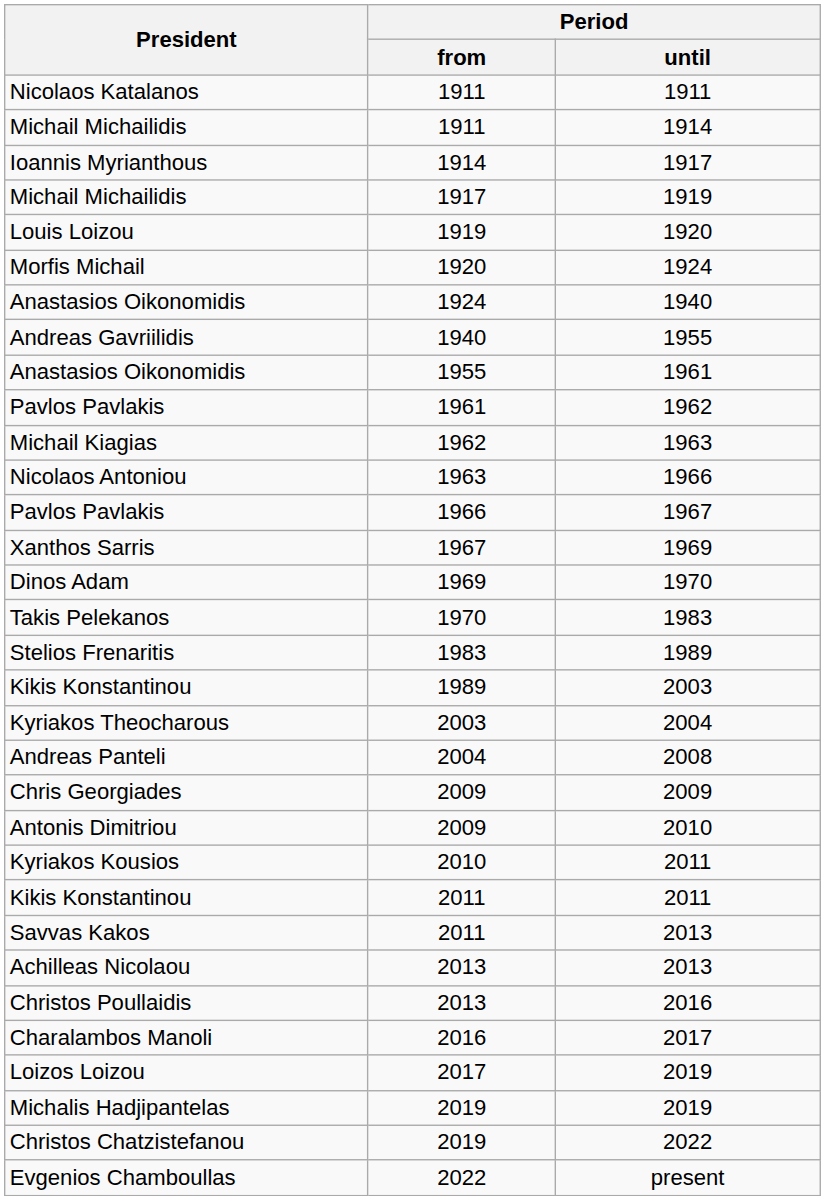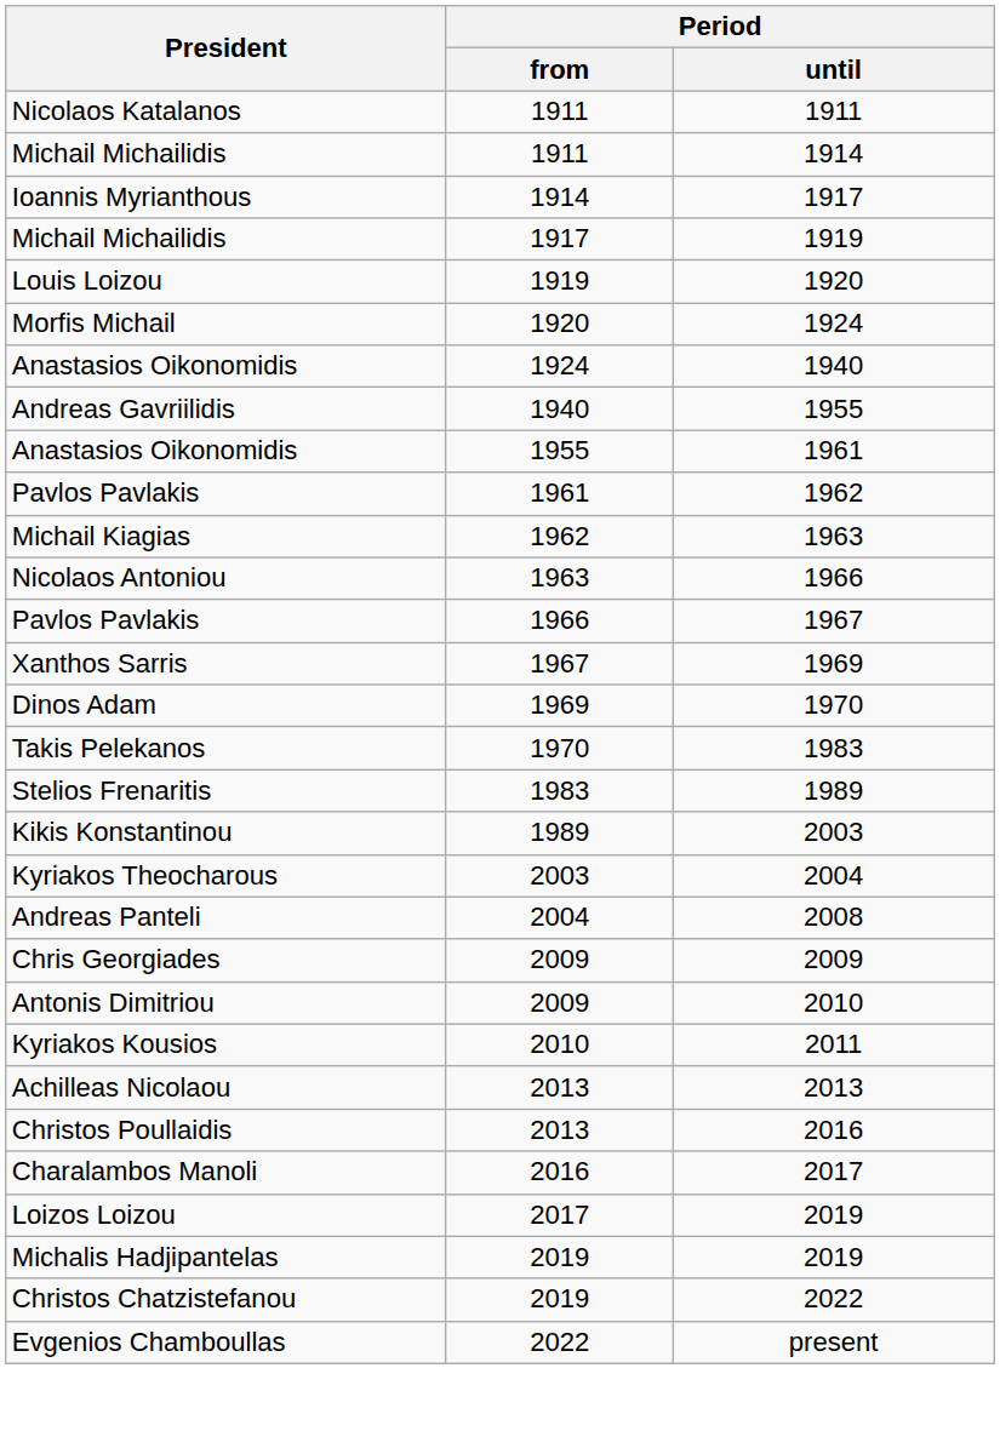- row: Kikis Konstantinou | 2011 | 2011
- row: Savvas Kakos | 2011 | 2013
